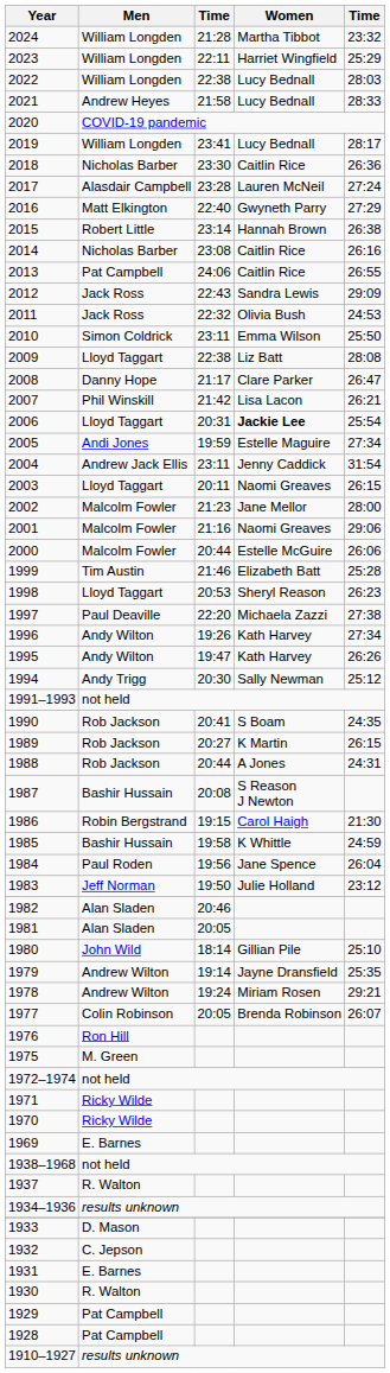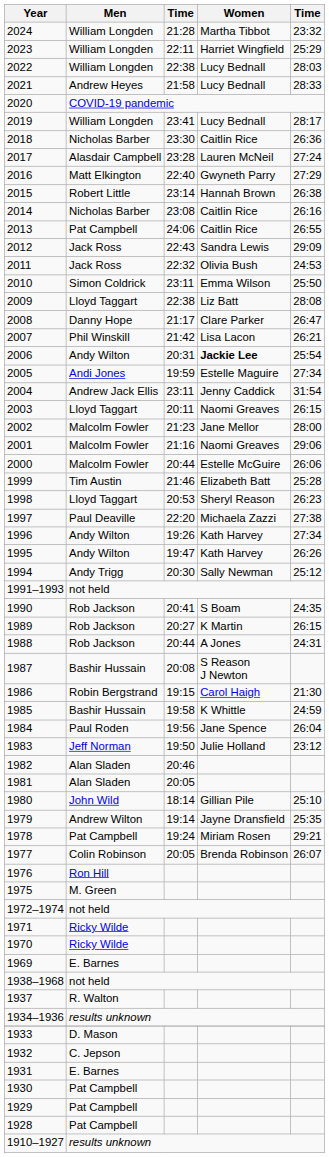2006 | Men: Lloyd Taggart -> Andy Wilton
1978 | Men: Andrew Wilton -> Pat Campbell
1930 | Men: R. Walton -> Pat Campbell
